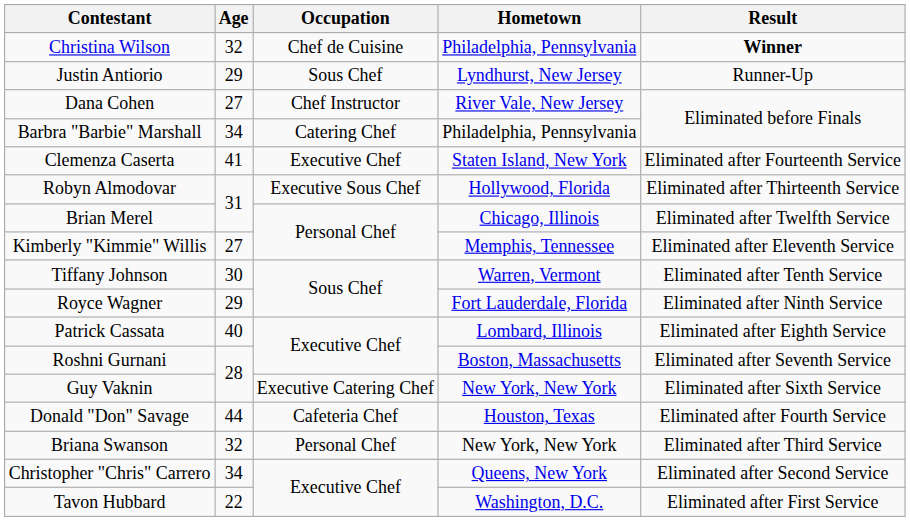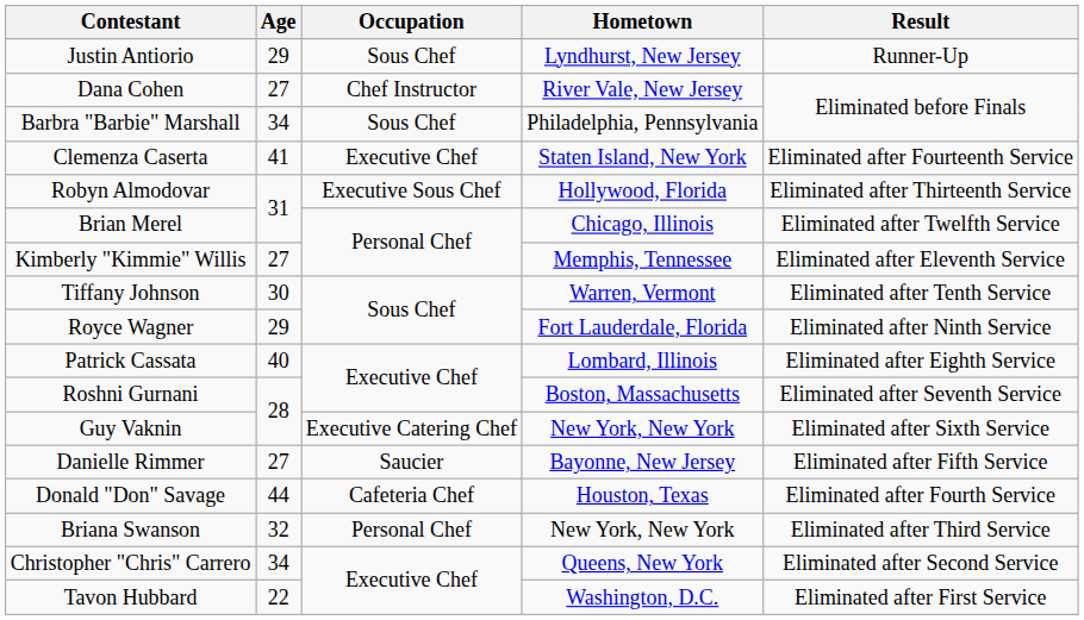- row: Christina Wilson | 32 | Chef de Cuisine | Philadelphia, Pennsylvania | Winner
Barbra "Barbie" Marshall | Occupation: Catering Chef -> Sous Chef
+ row: Danielle Rimmer | 27 | Saucier | Bayonne, New Jersey | Eliminated after Fifth Service
